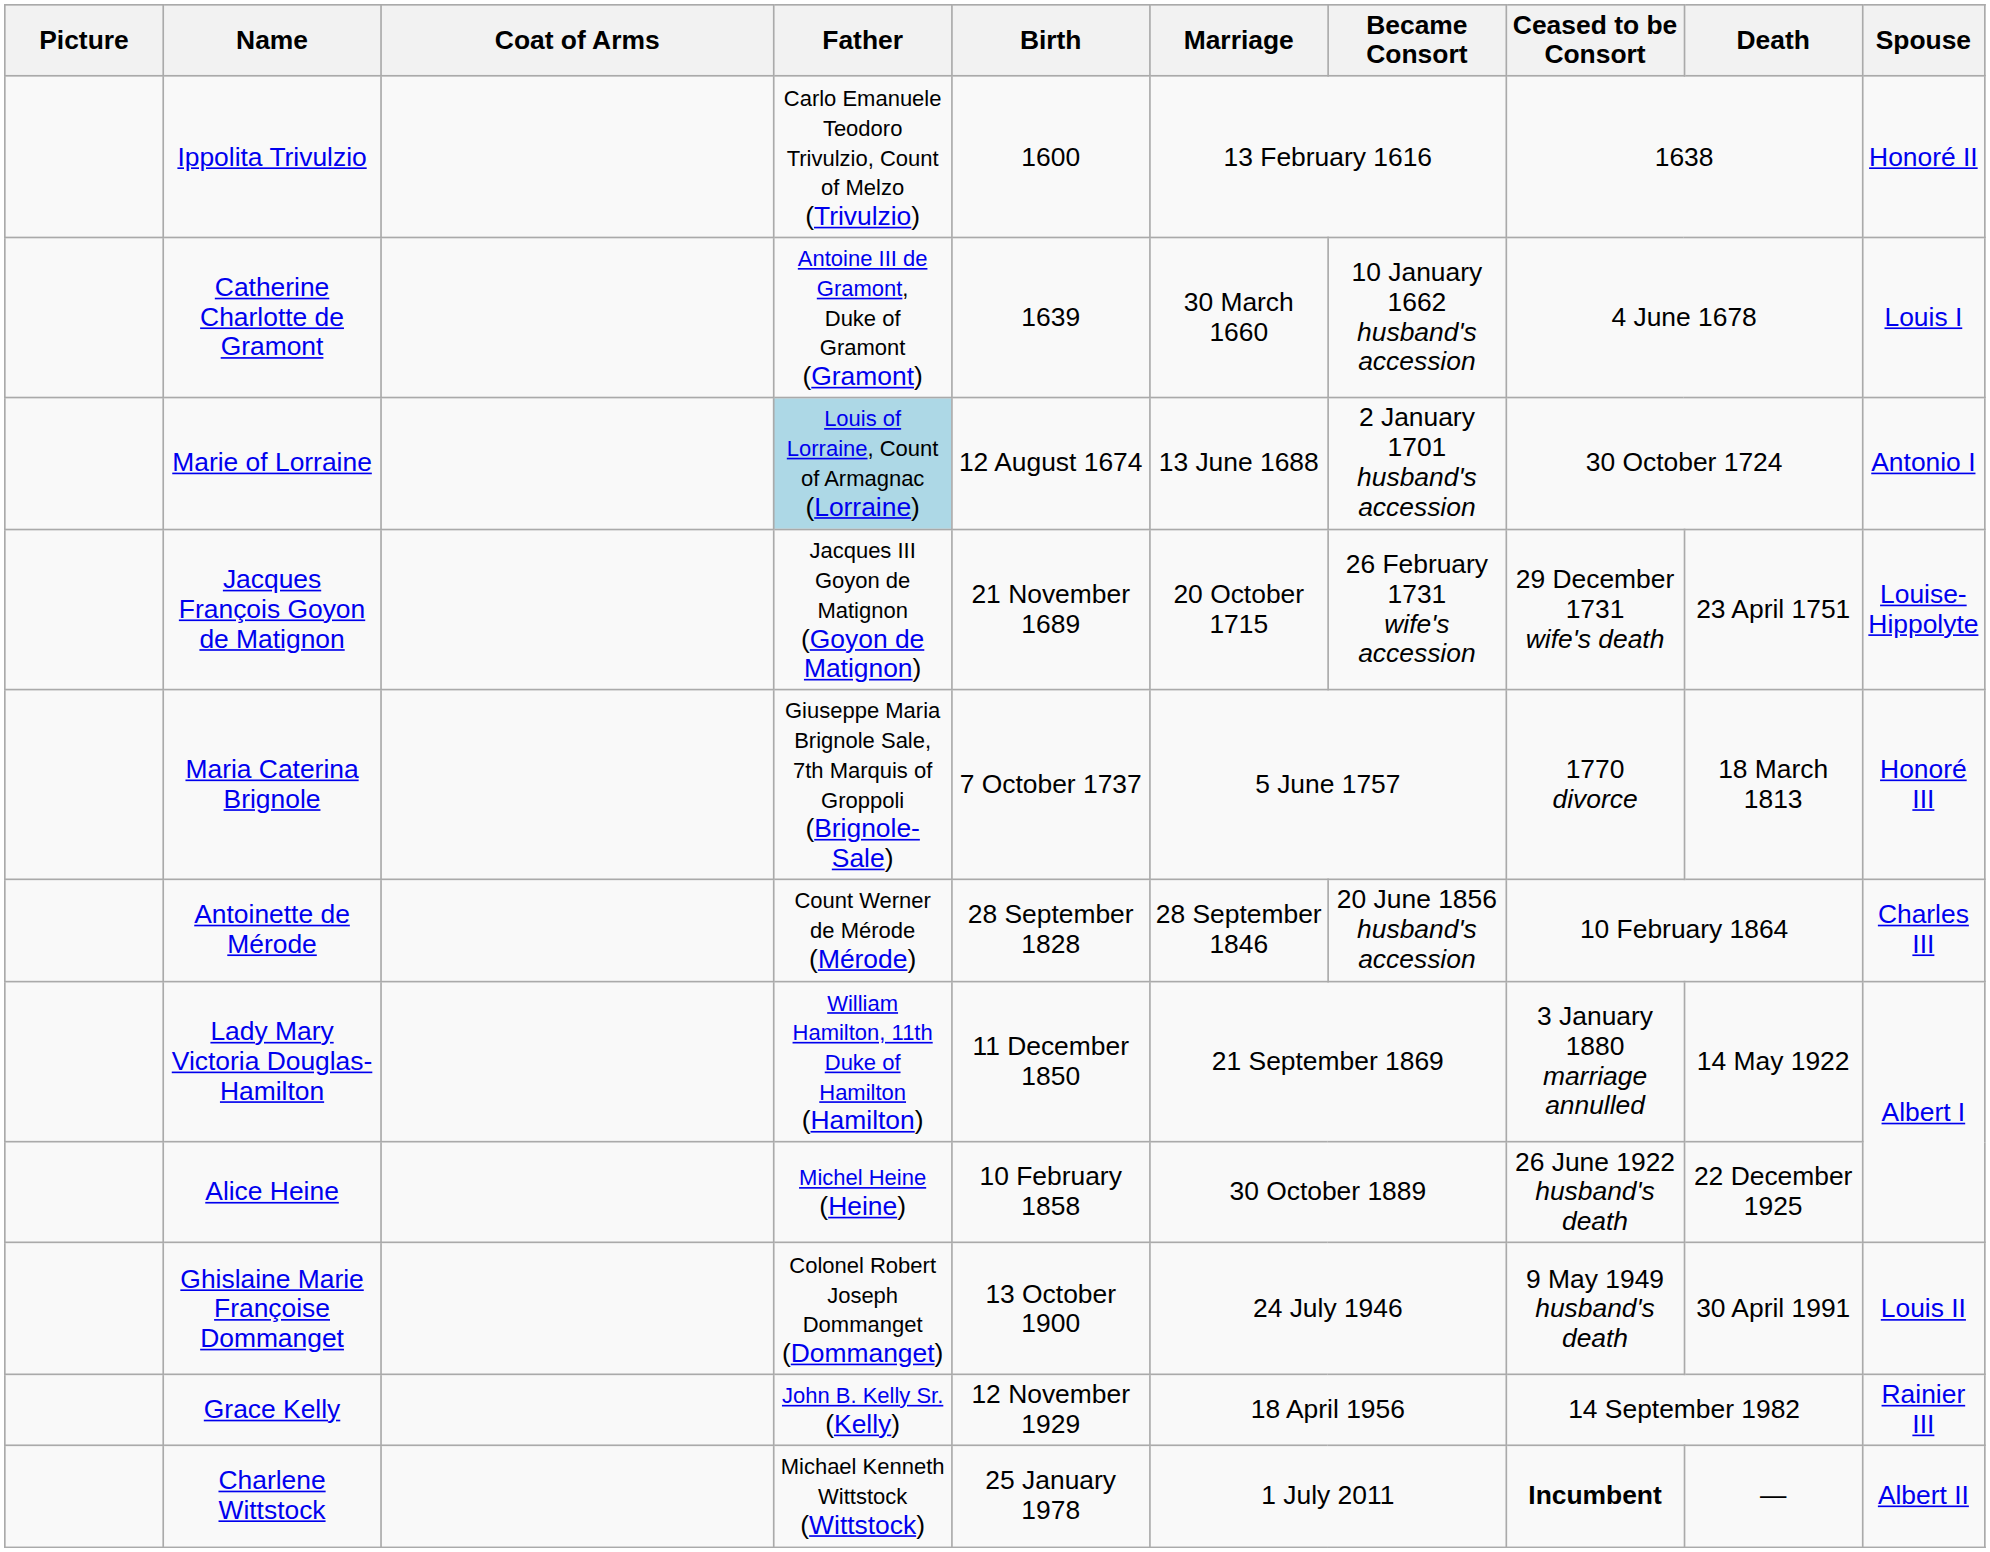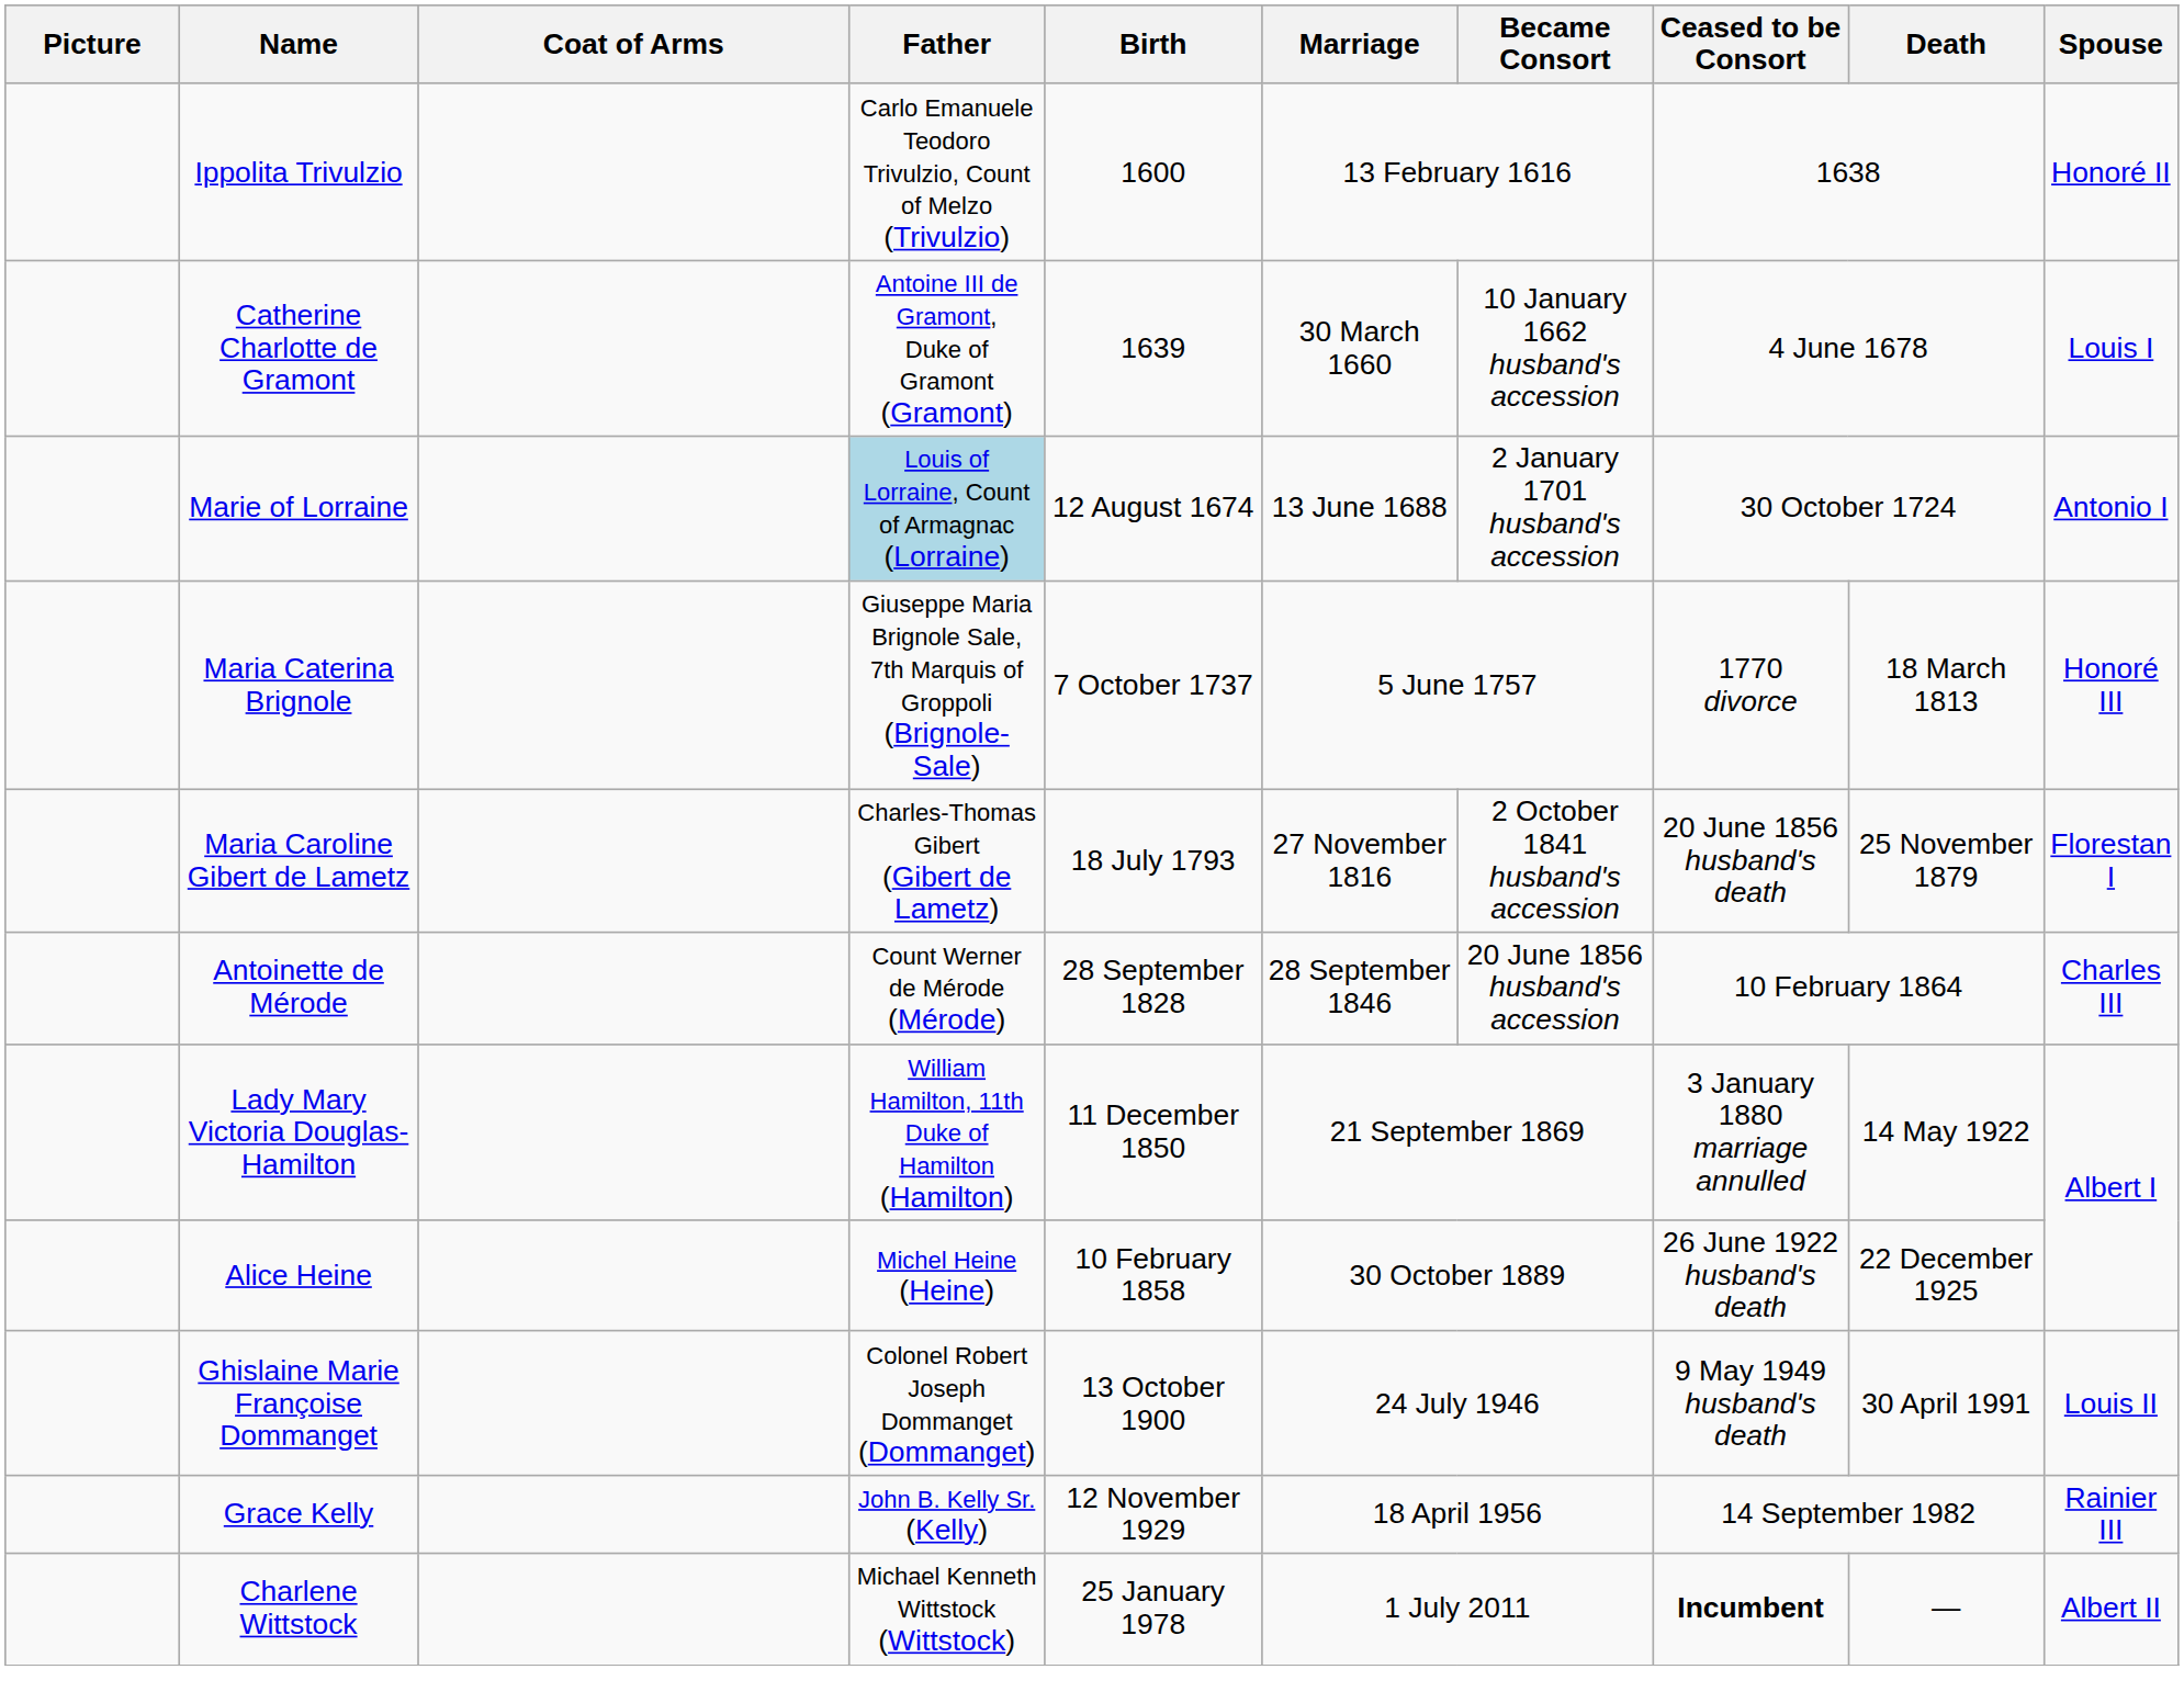- row: Jacques François Goyon de Matignon | Jacques III Goyon de Matignon (Goyon de Matignon) | 21 November 1689 | 20 October 1715 | 26 February 1731 wife's accession | 29 December 1731 wife's death | 23 April 1751 | Louise-Hippolyte
+ row: Maria Caroline Gibert de Lametz | Charles-Thomas Gibert (Gibert de Lametz) | 18 July 1793 | 27 November 1816 | 2 October 1841 husband's accession | 20 June 1856 husband's death | 25 November 1879 | Florestan I
